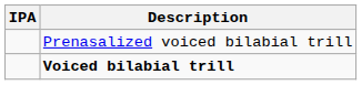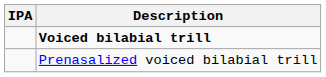rows swapped: Voiced bilabial trill <-> Prenasalized voiced bilabial trill
